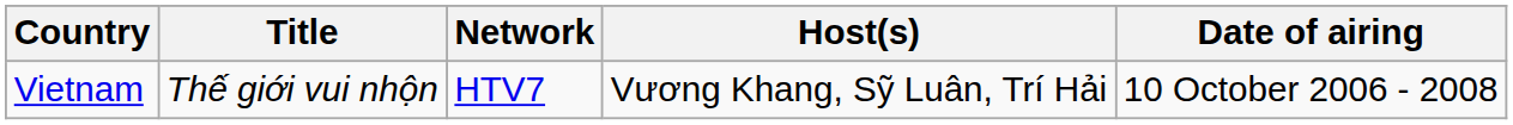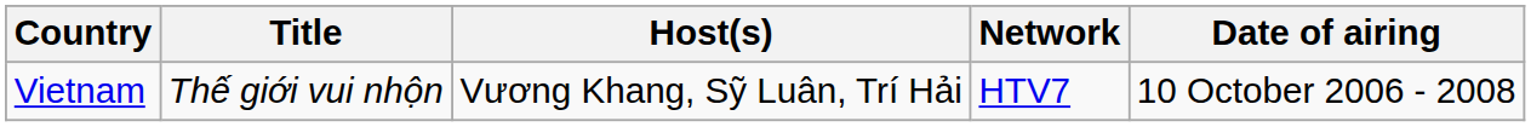columns swapped: Host(s) <-> Network
